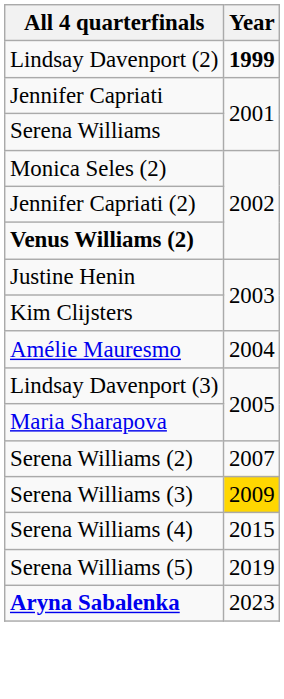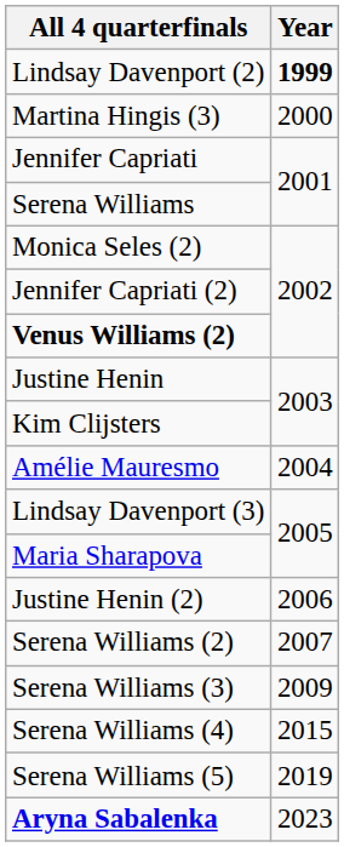+ row: Martina Hingis (3) | 2000
+ row: Justine Henin (2) | 2006
Serena Williams (3) | Year: gold background -> no background
